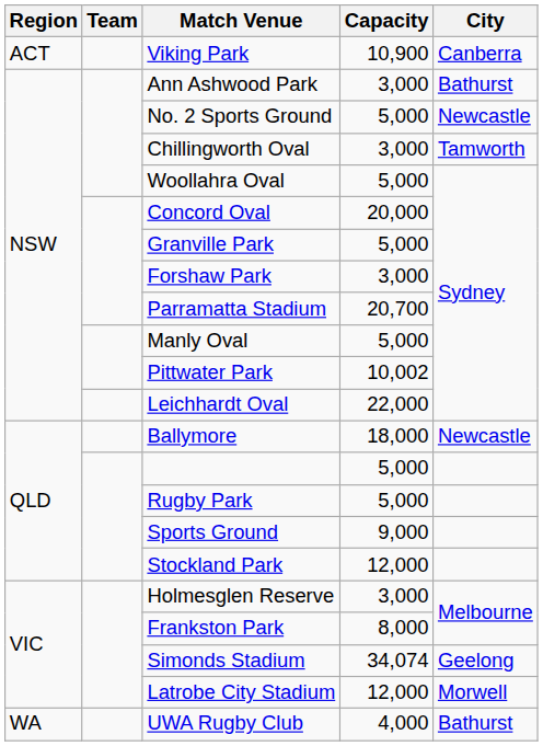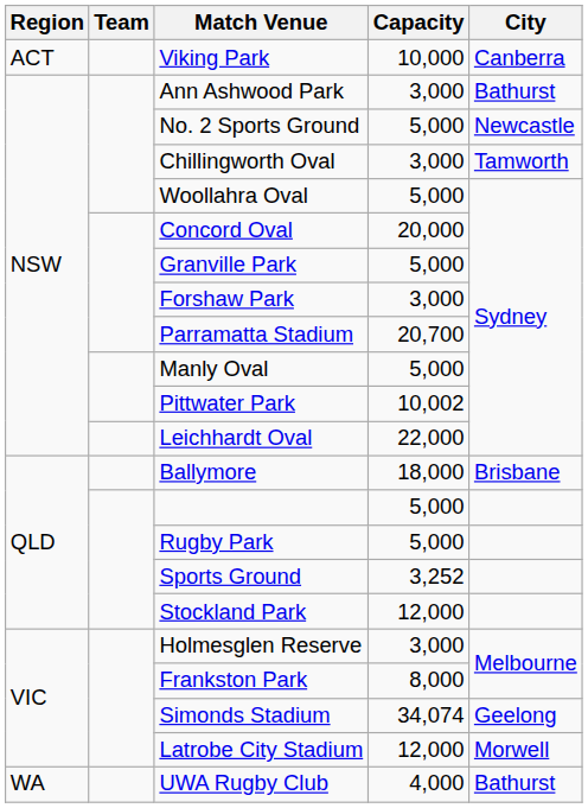Viking Park | Capacity: 10,900 -> 10,000
Ballymore | City: Newcastle -> Brisbane
Sports Ground | Capacity: 9,000 -> 3,252
